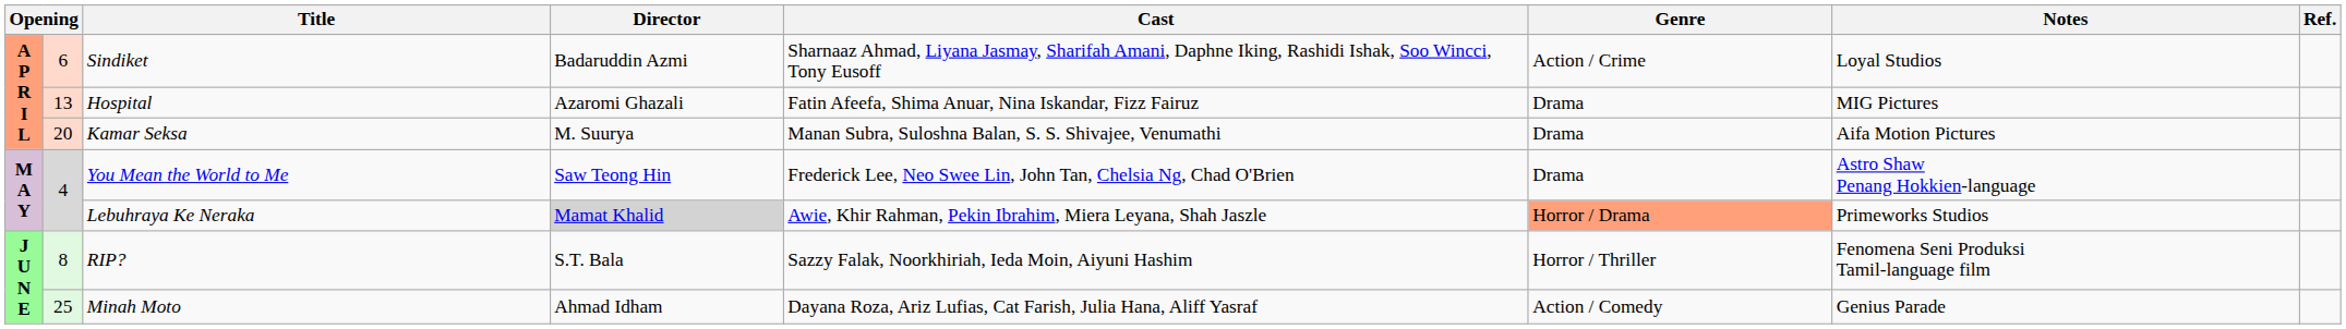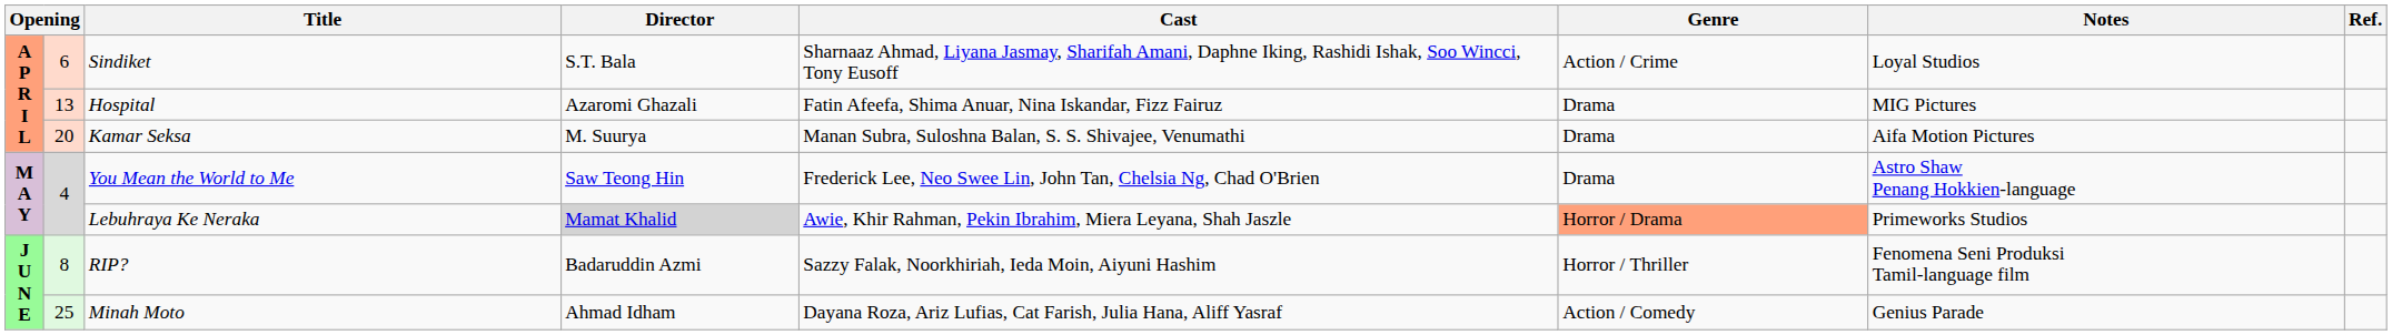Sindiket | Director: Badaruddin Azmi -> S.T. Bala
RIP? | Director: S.T. Bala -> Badaruddin Azmi
